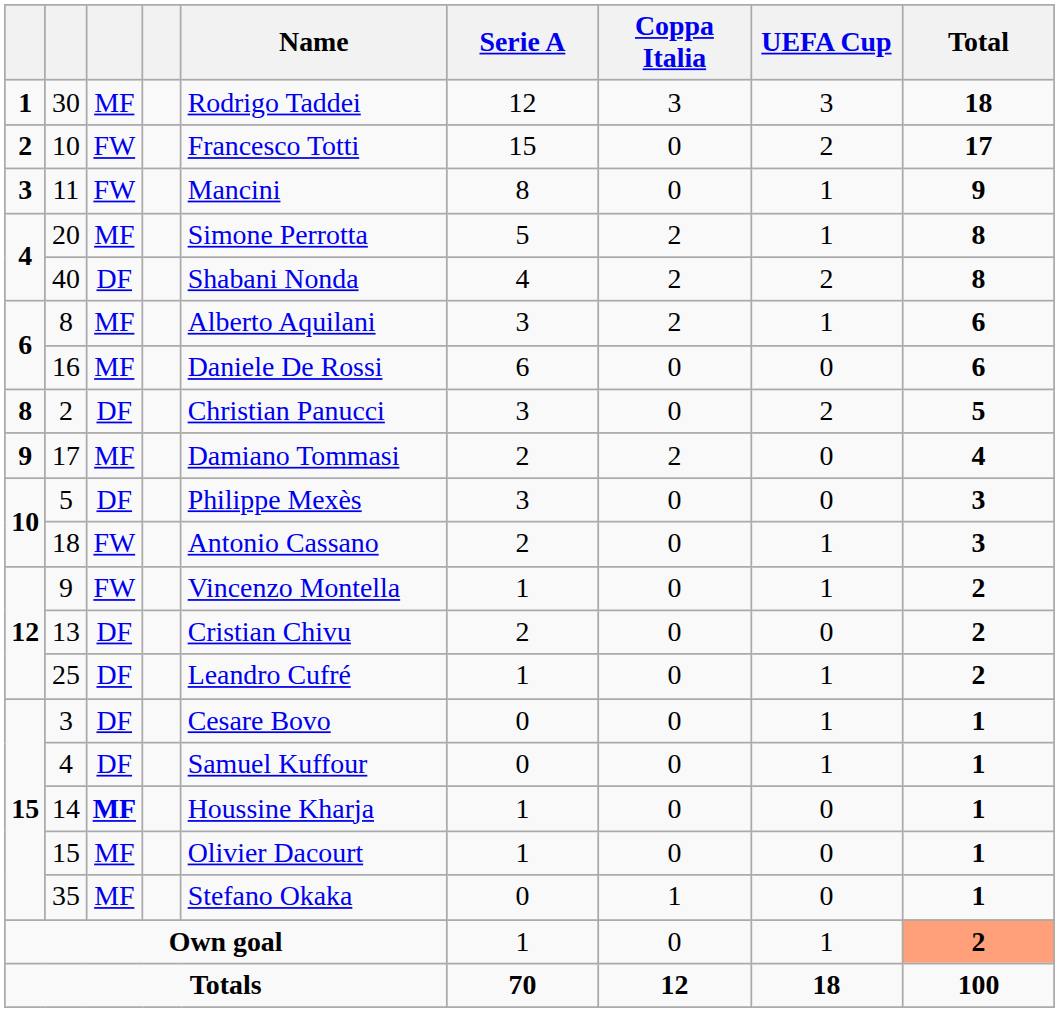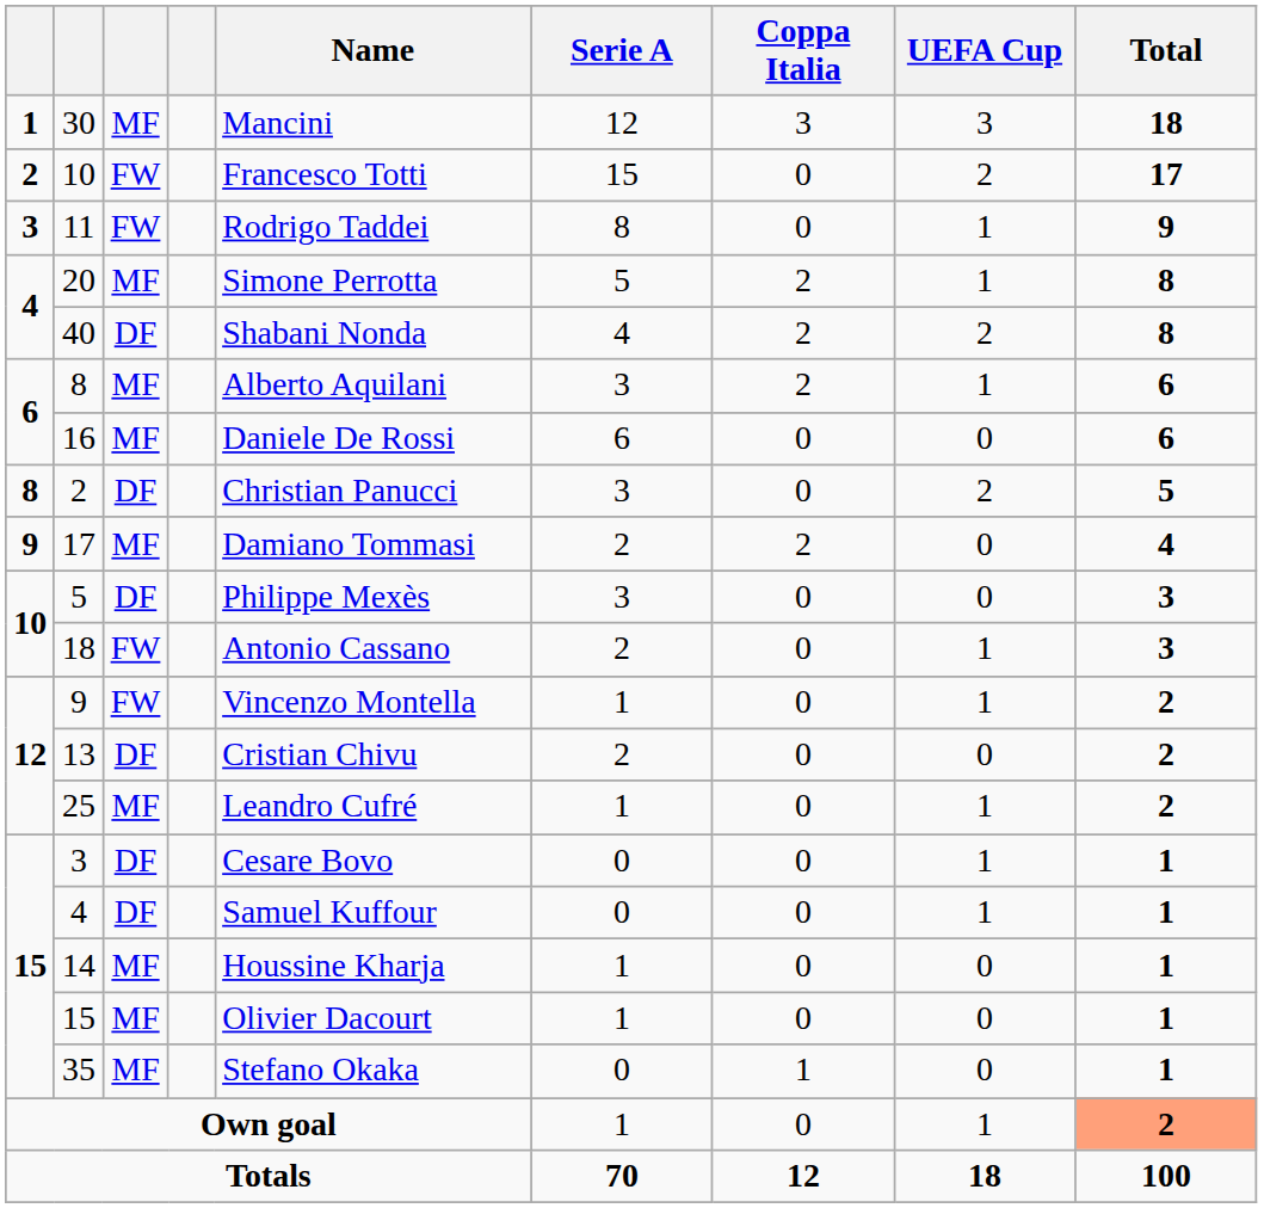30 | Name: Rodrigo Taddei -> Mancini
11 | Name: Mancini -> Rodrigo Taddei
25 | column 3: DF -> MF
14 | column 3: bold -> normal
